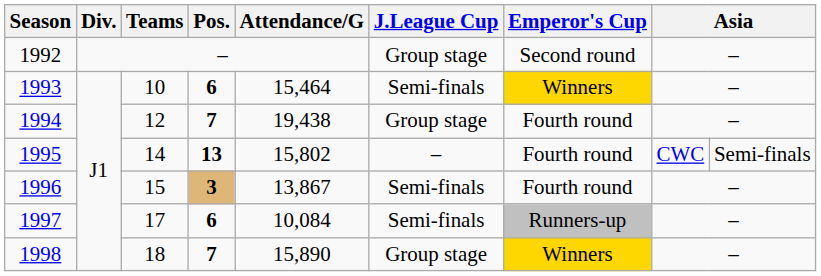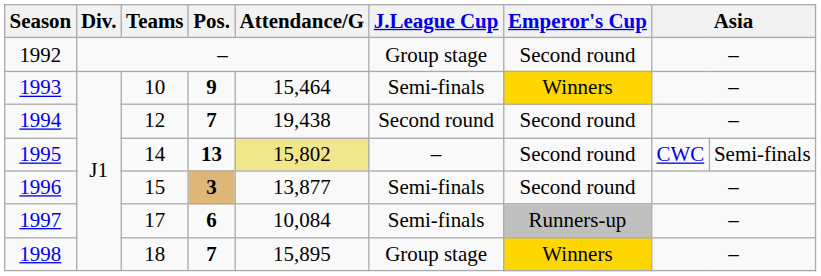1993 | Pos.: 6 -> 9
1994 | J.League Cup: Group stage -> Second round
1994 | Emperor's Cup: Fourth round -> Second round
1995 | Attendance/G: no background -> khaki background
1995 | Emperor's Cup: Fourth round -> Second round
1996 | Attendance/G: 13,867 -> 13,877
1996 | Emperor's Cup: Fourth round -> Second round
1998 | Attendance/G: 15,890 -> 15,895
